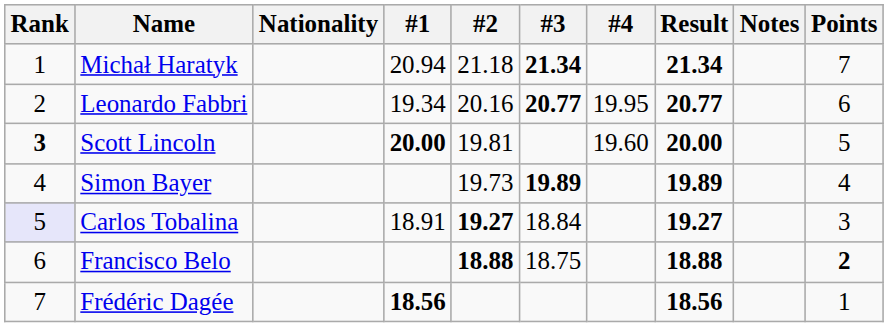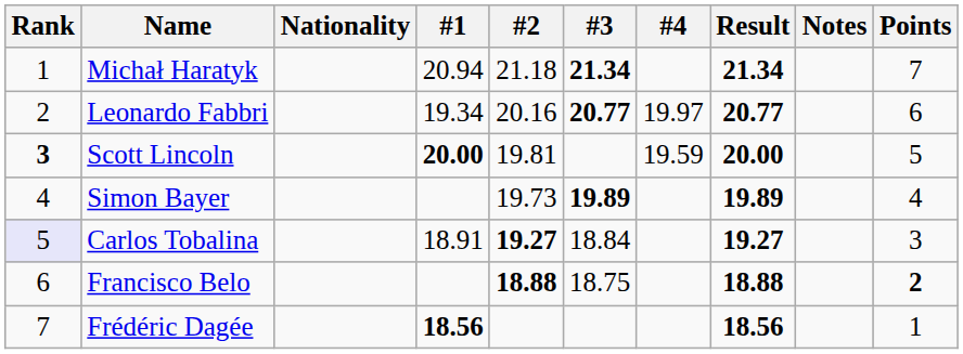Leonardo Fabbri | #4: 19.95 -> 19.97
Scott Lincoln | #4: 19.60 -> 19.59
